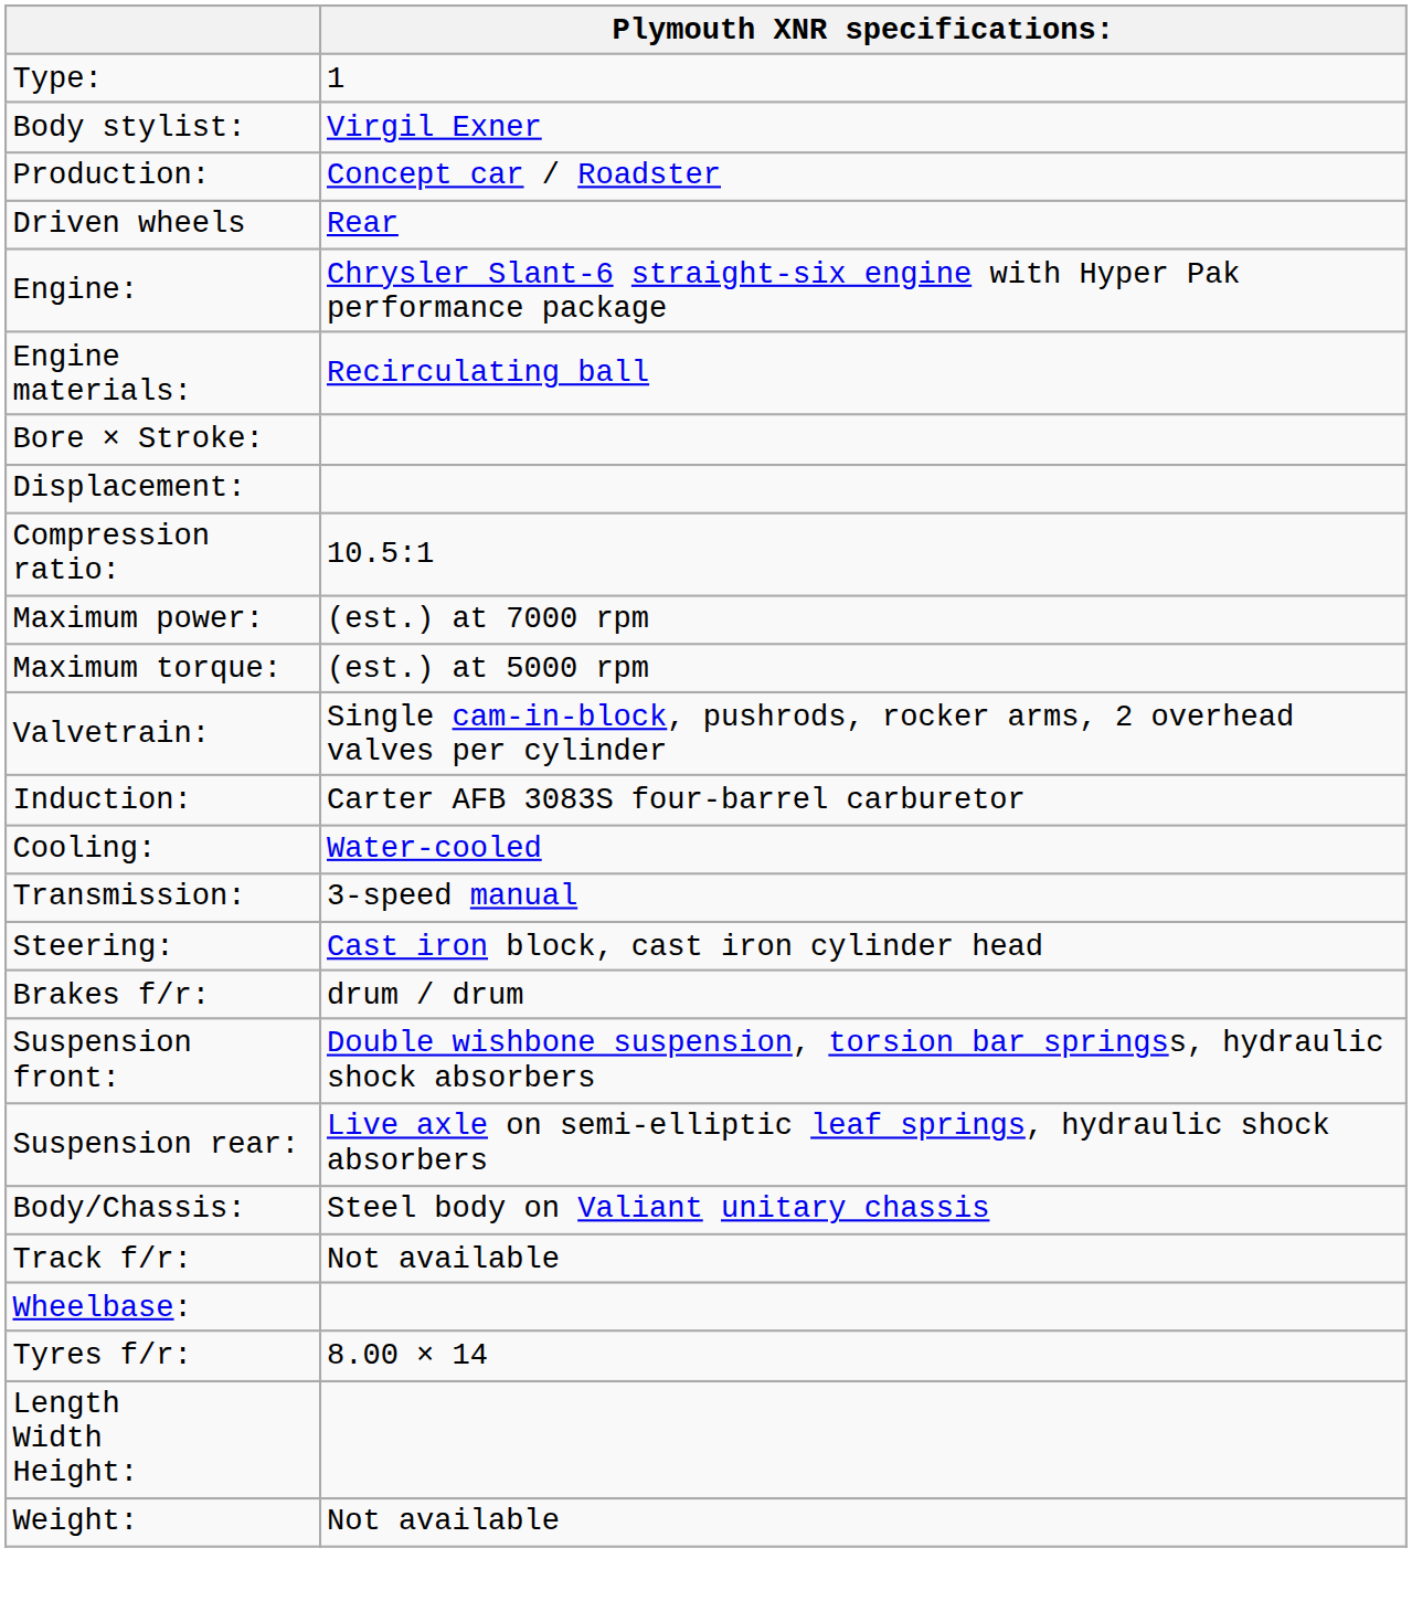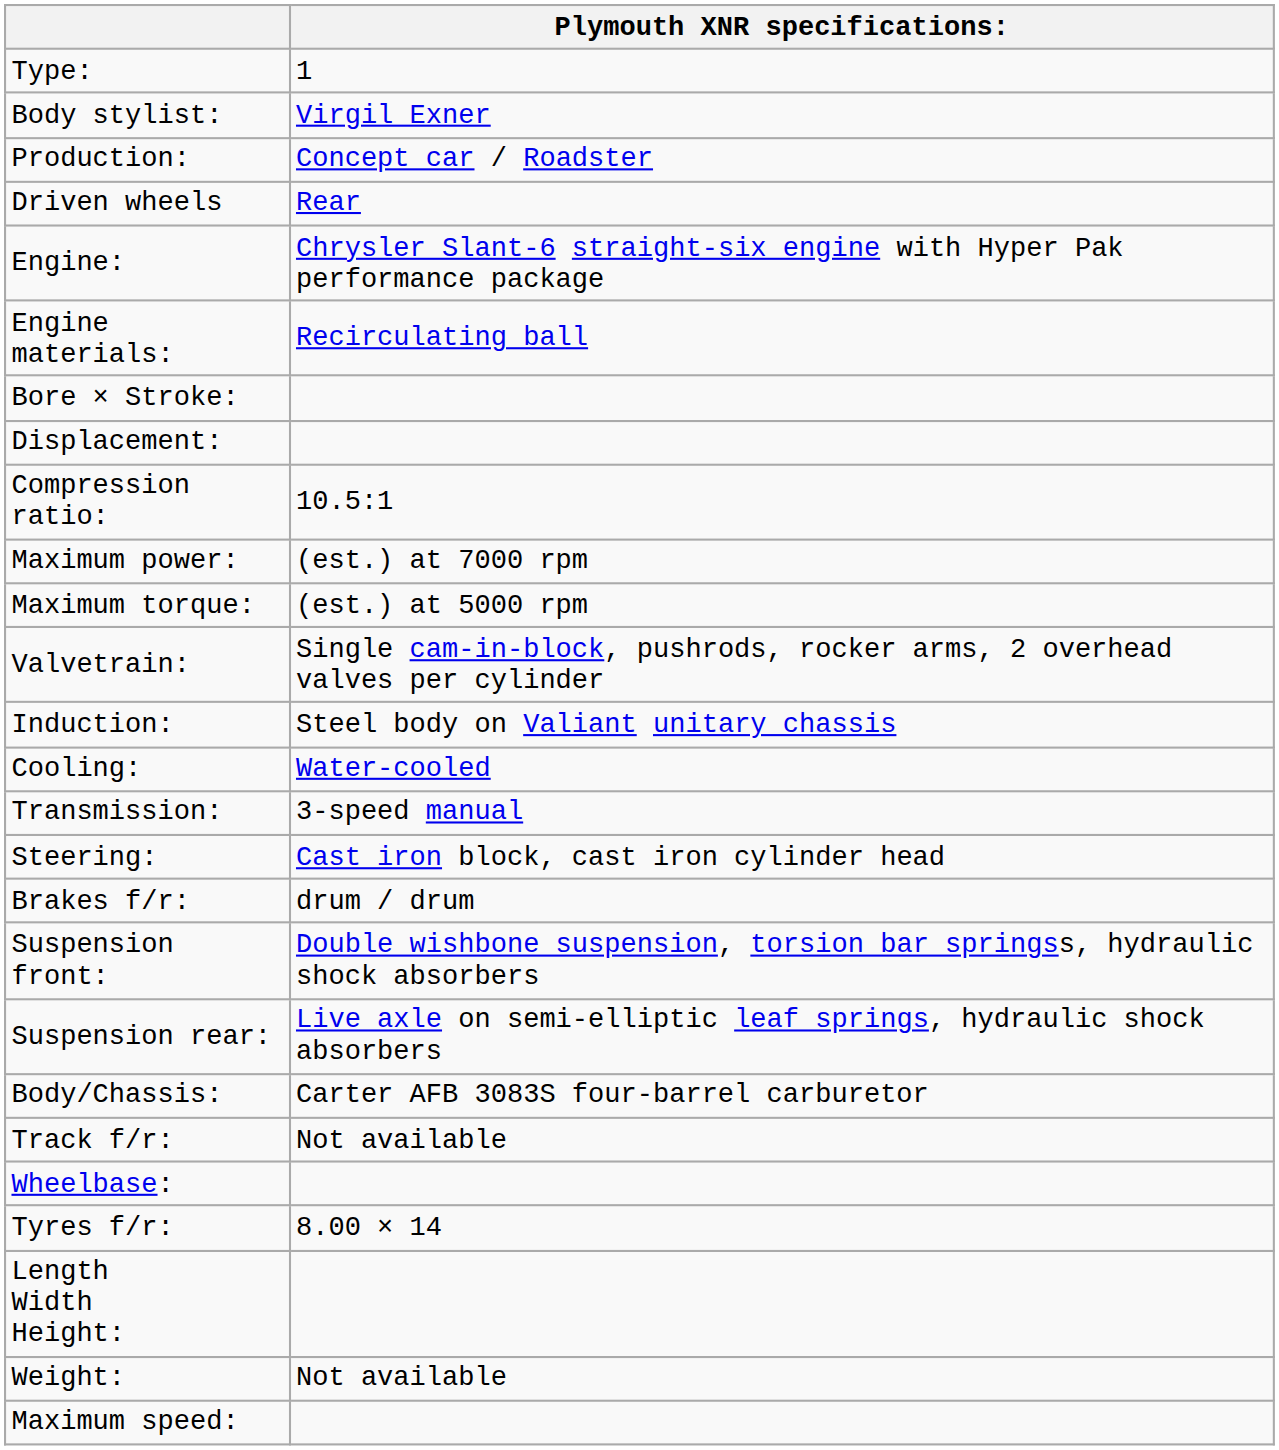Induction: | Plymouth XNR specifications:: Carter AFB 3083S four-barrel carburetor -> Steel body on Valiant unitary chassis
Body/Chassis: | Plymouth XNR specifications:: Steel body on Valiant unitary chassis -> Carter AFB 3083S four-barrel carburetor
+ row: Maximum speed:
